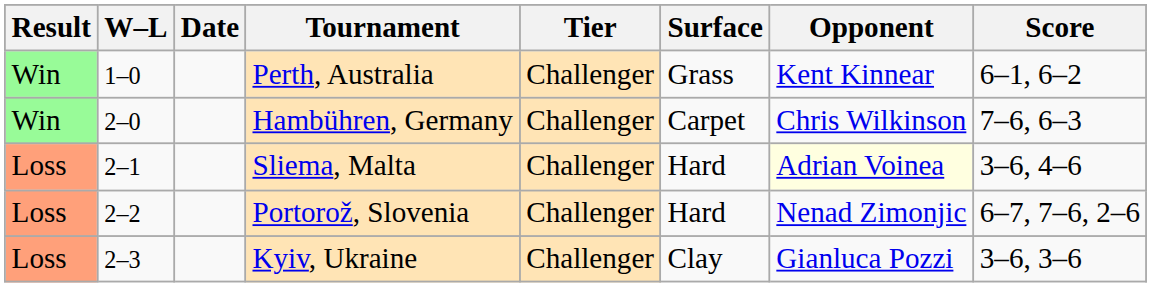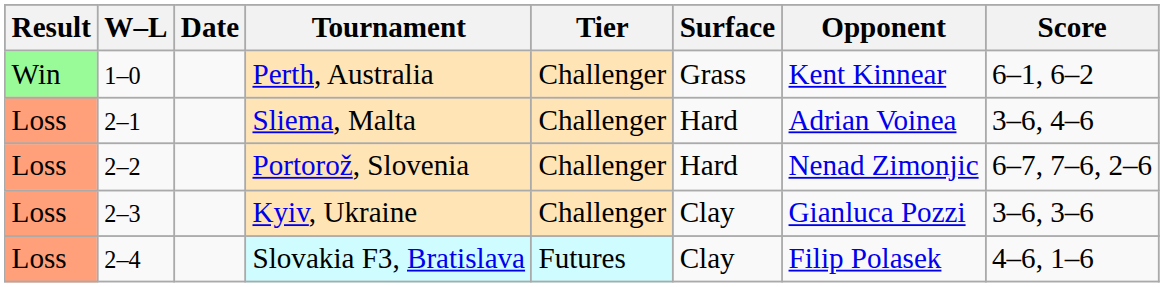- row: Win | 2–0 | Hambühren, Germany | Challenger | Carpet | Chris Wilkinson | 7–6, 6–3
Sliema, Malta | Opponent: lightyellow background -> no background
+ row: Loss | 2–4 | Slovakia F3, Bratislava | Futures | Clay | Filip Polasek | 4–6, 1–6
